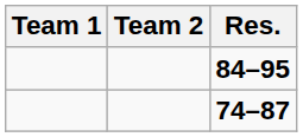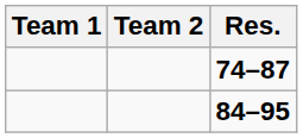rows swapped: 84–95 <-> 74–87
